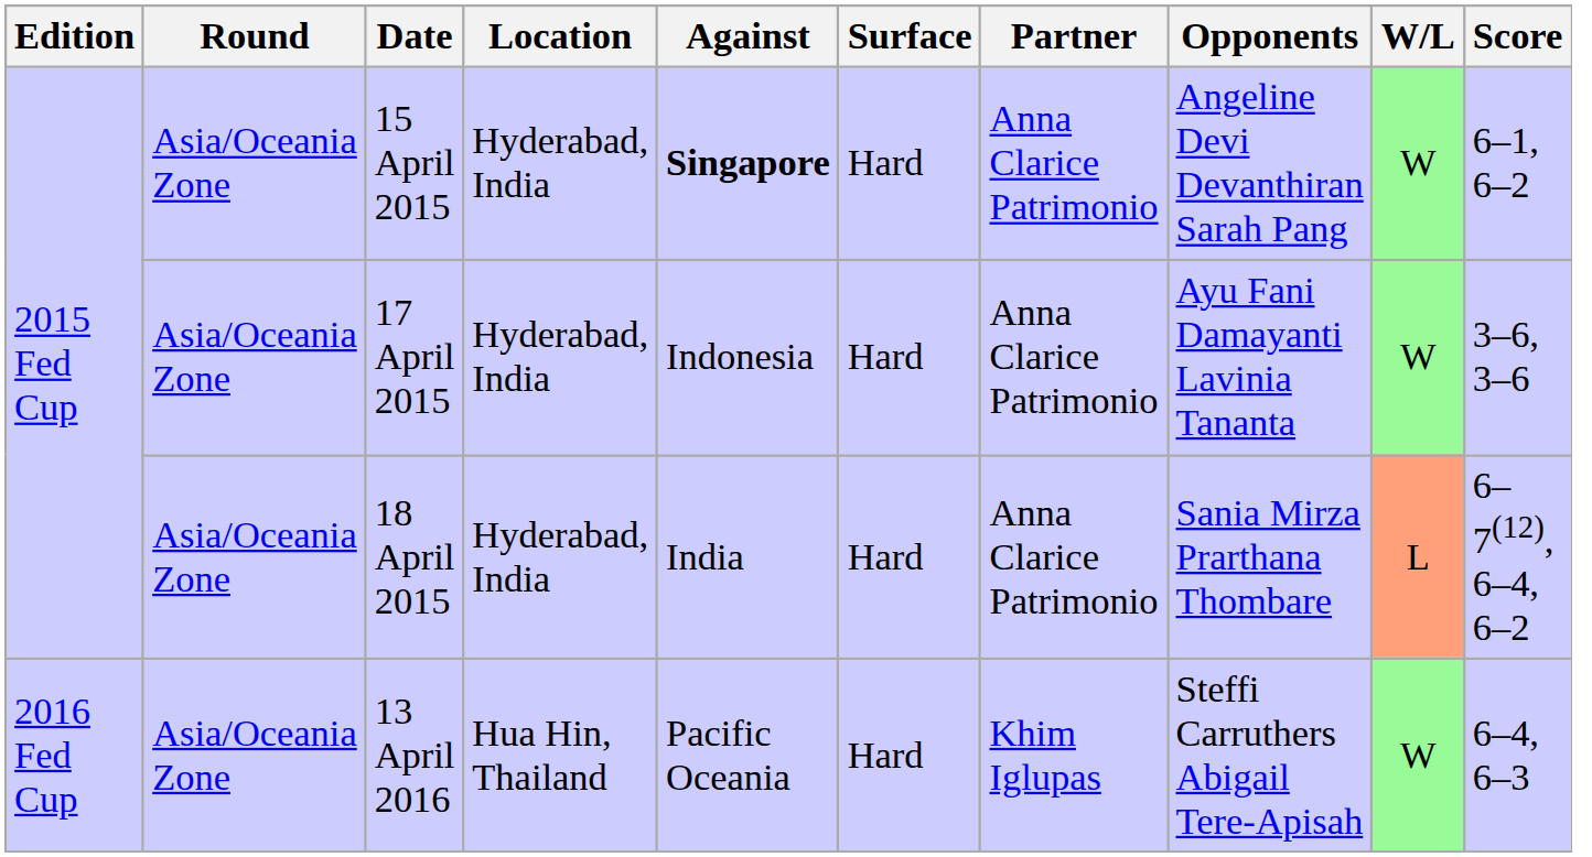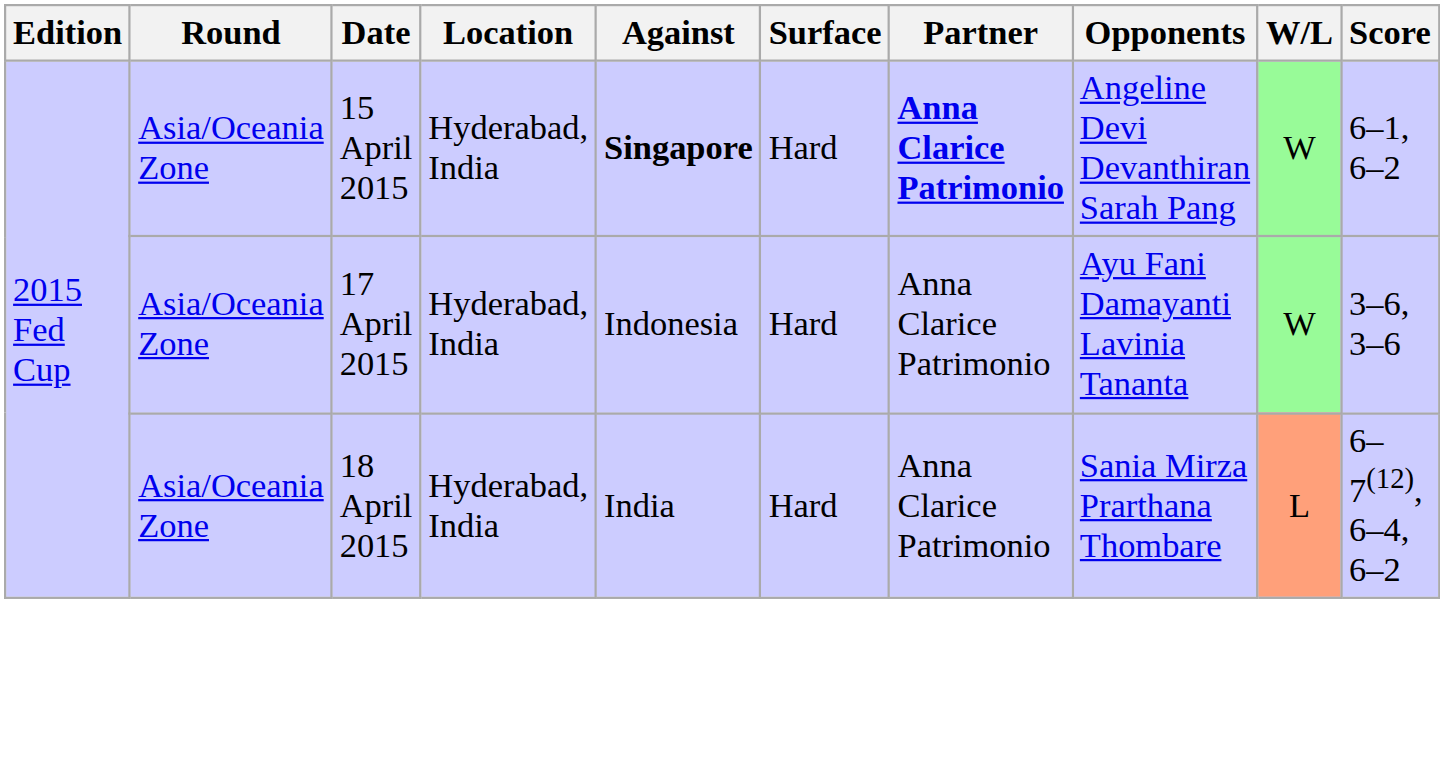15 April 2015 | Partner: normal -> bold
- row: 2016 Fed Cup | Asia/Oceania Zone | 13 April 2016 | Hua Hin, Thailand | Pacific Oceania | Hard | Khim Iglupas | Steffi Carruthers Abigail Tere-Apisah | W | 6–4, 6–3
